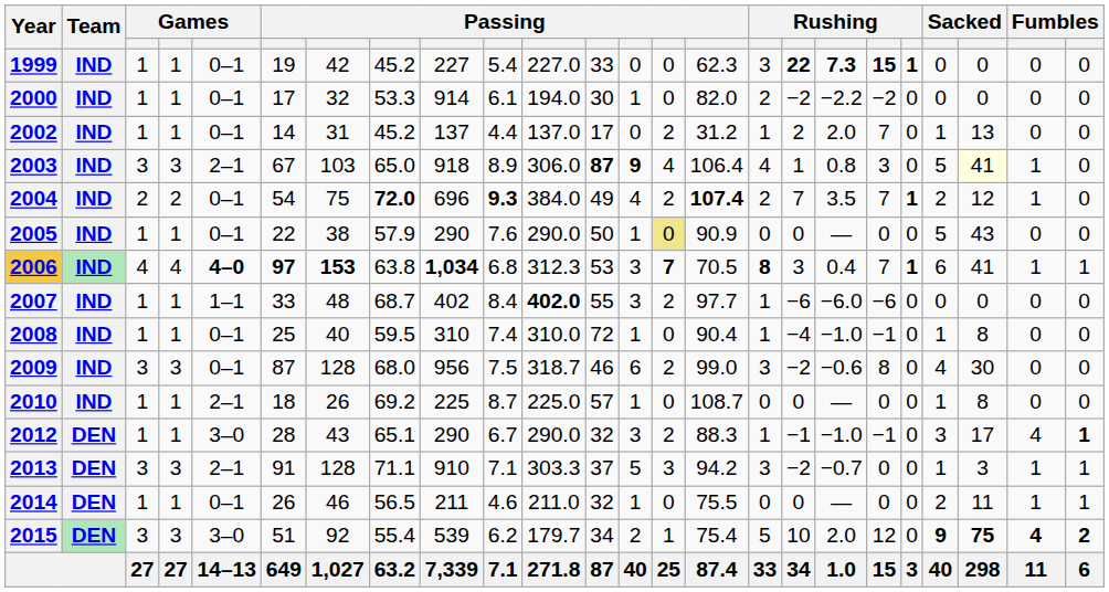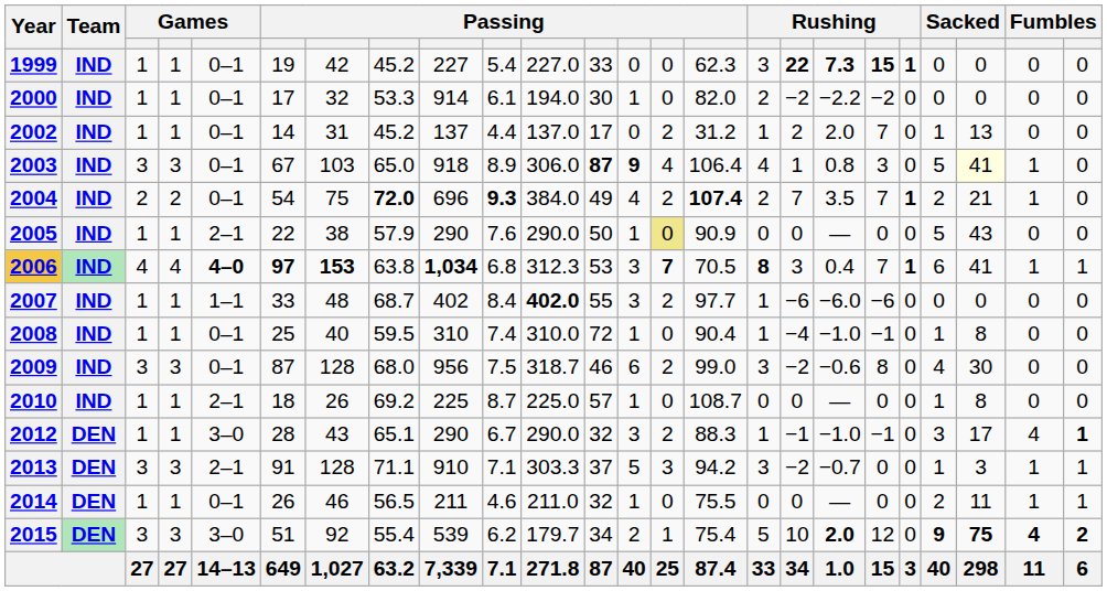2003 | column 5: 2–1 -> 0–1
2004 | column 22: 12 -> 21
2005 | column 5: 0–1 -> 2–1
2015 | column 18: normal -> bold
